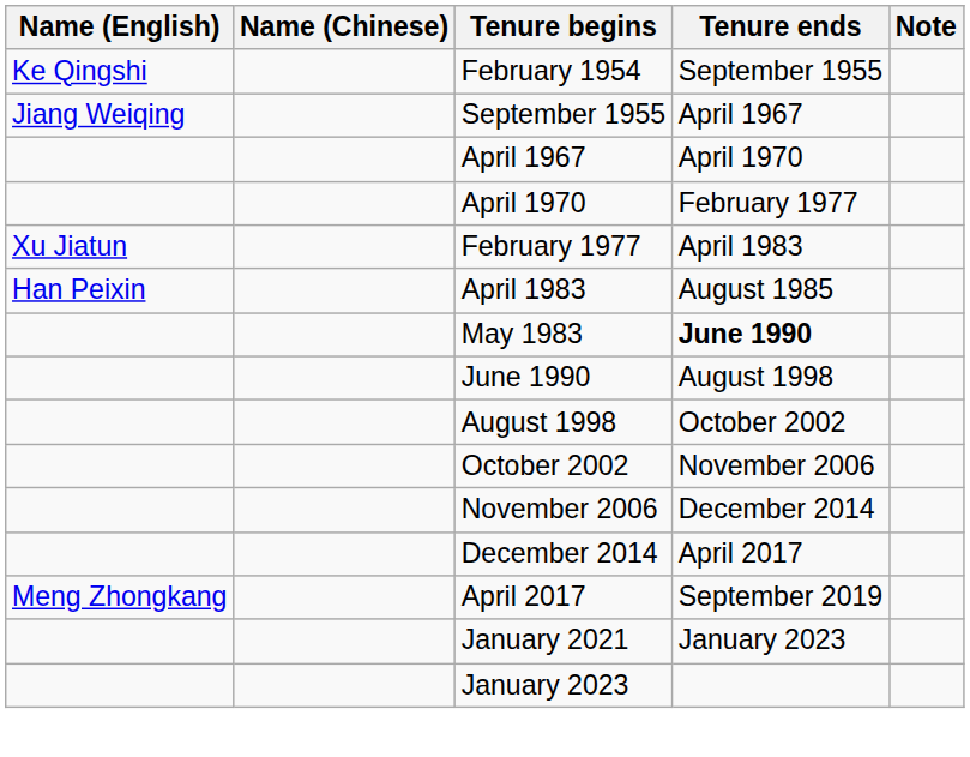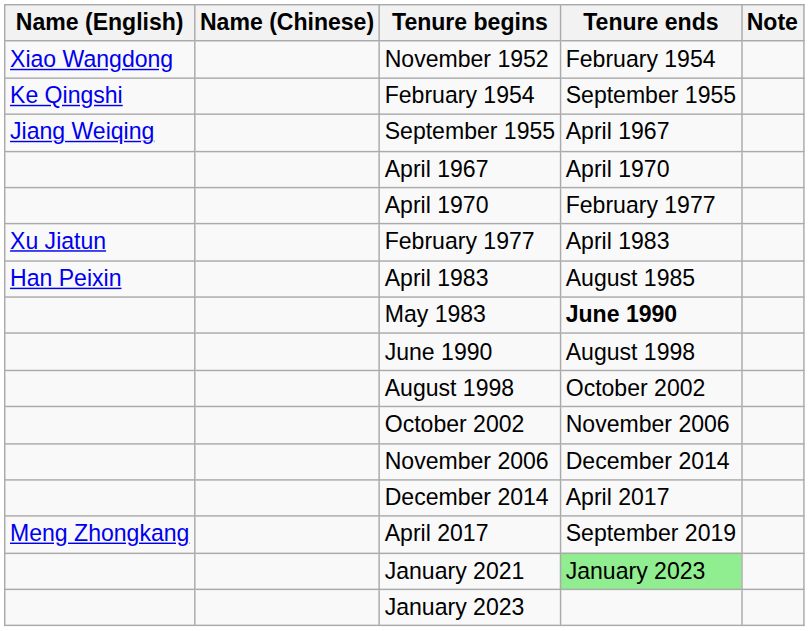+ row: Xiao Wangdong | November 1952 | February 1954
January 2021 | Tenure ends: no background -> lightgreen background
